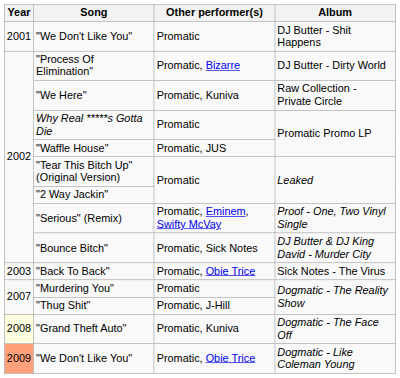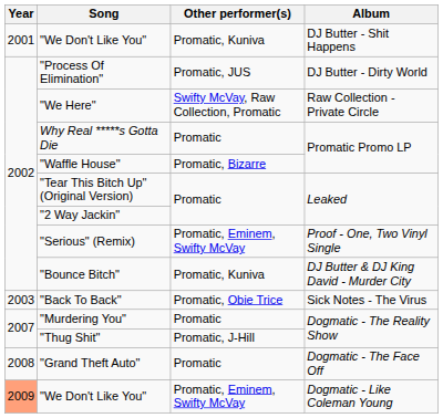"We Don't Like You" / DJ Butter - Shit Happens | Other performer(s): Promatic -> Promatic, Kuniva
"Process Of Elimination" | Other performer(s): Promatic, Bizarre -> Promatic, JUS
"We Here" | Other performer(s): Promatic, Kuniva -> Swifty McVay, Raw Collection, Promatic
"Waffle House" | Other performer(s): Promatic, JUS -> Promatic, Bizarre
"Bounce Bitch" | Other performer(s): Promatic, Sick Notes -> Promatic, Kuniva
"Grand Theft Auto" | Year: lightyellow background -> no background
"Grand Theft Auto" | Other performer(s): Promatic, Kuniva -> Promatic
"We Don't Like You" / Dogmatic - Like Coleman Young | Other performer(s): Promatic, Obie Trice -> Promatic, Eminem, Swifty McVay
